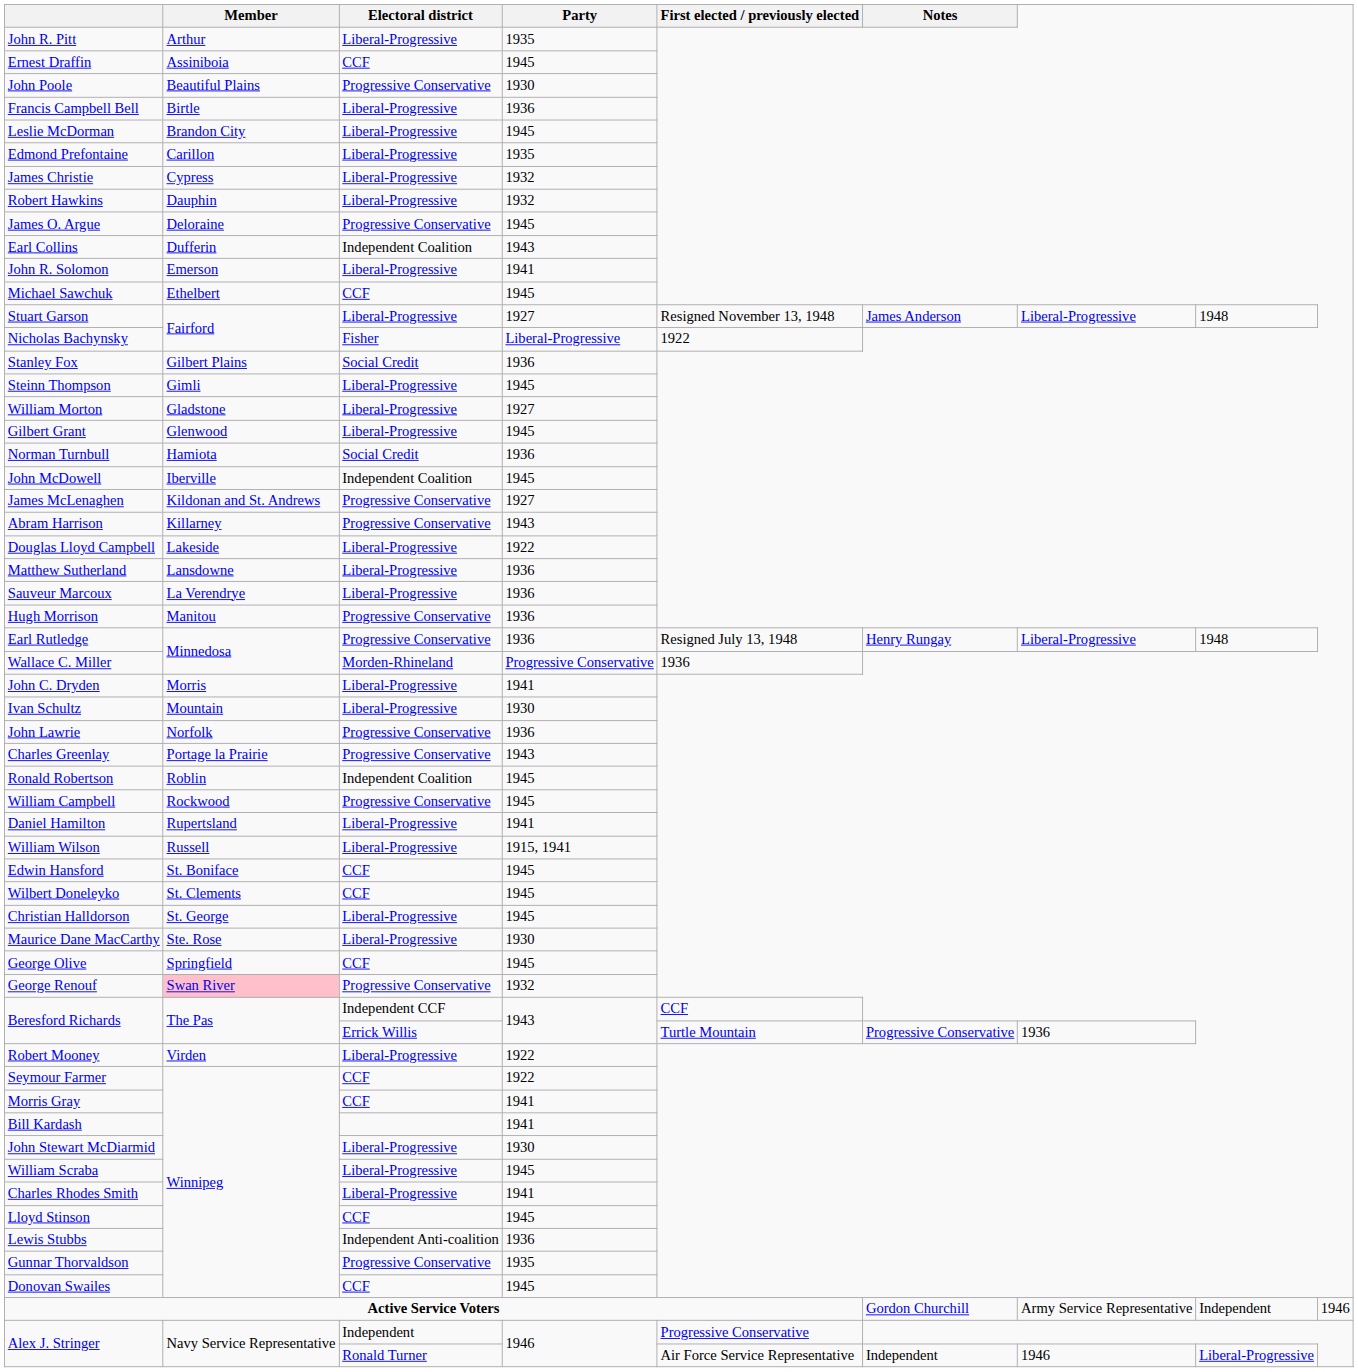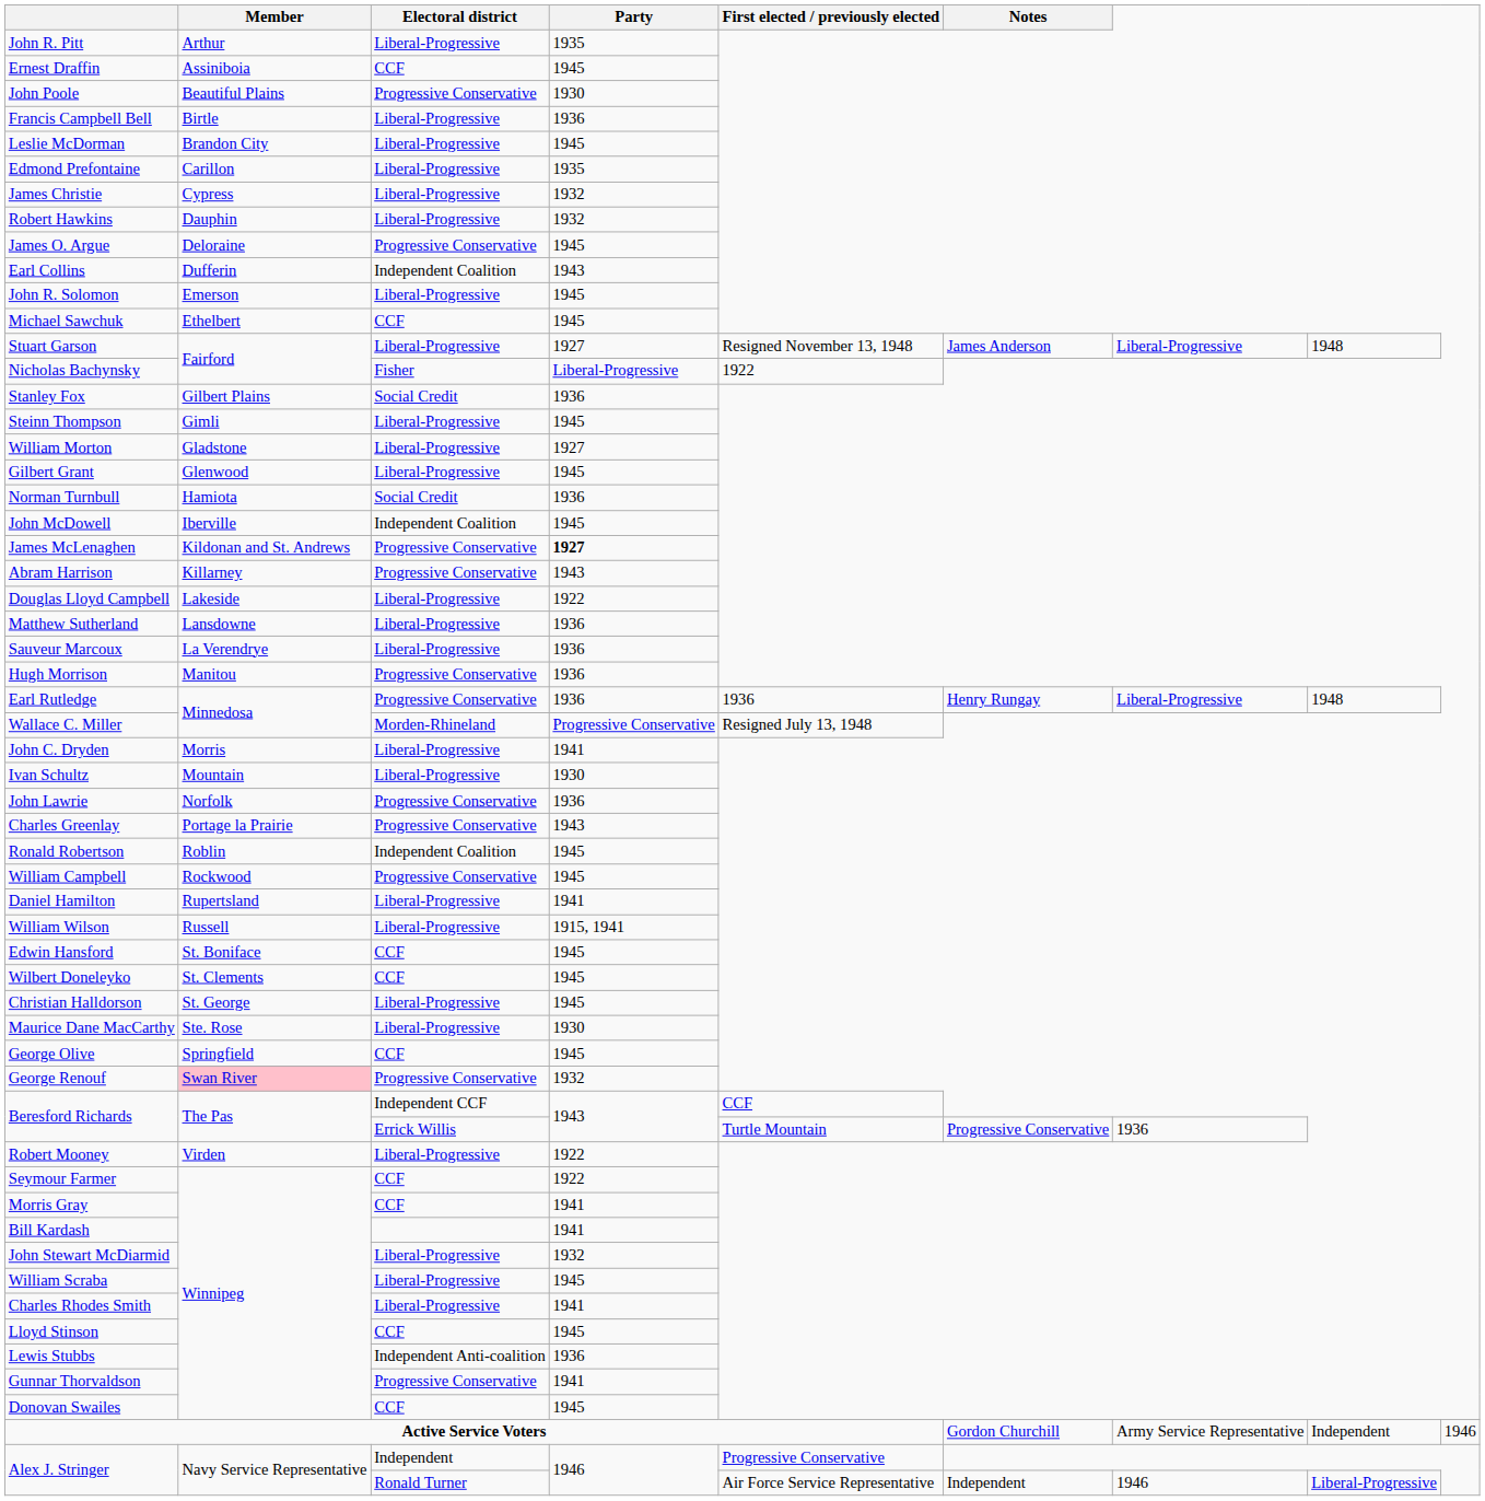John R. Solomon | Party: 1941 -> 1945
James McLenaghen | Party: normal -> bold
Earl Rutledge | First elected / previously elected: Resigned July 13, 1948 -> 1936
Wallace C. Miller | First elected / previously elected: 1936 -> Resigned July 13, 1948
John Stewart McDiarmid | Party: 1930 -> 1932
Gunnar Thorvaldson | Party: 1935 -> 1941
